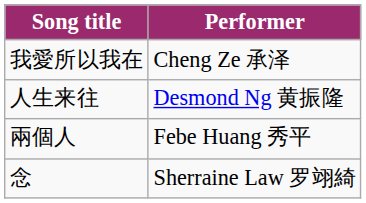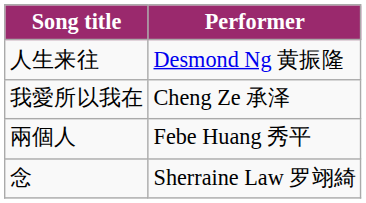rows swapped: 人生来往 <-> 我愛所以我在
